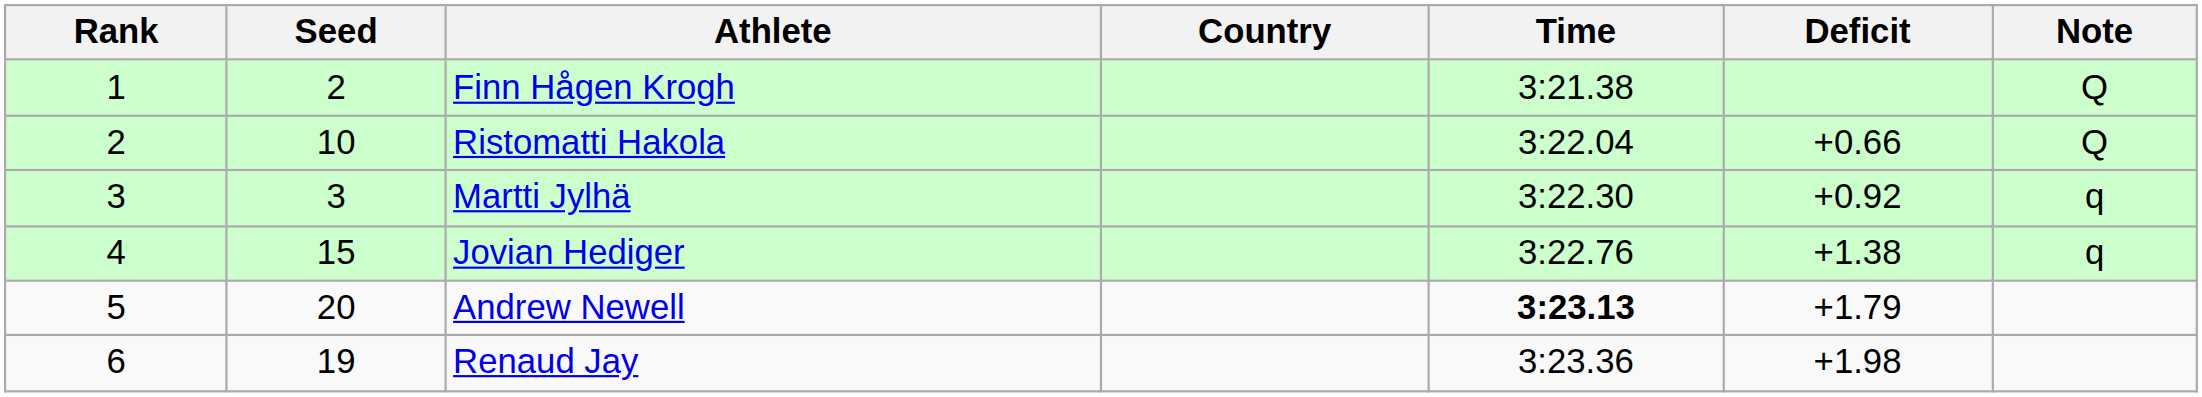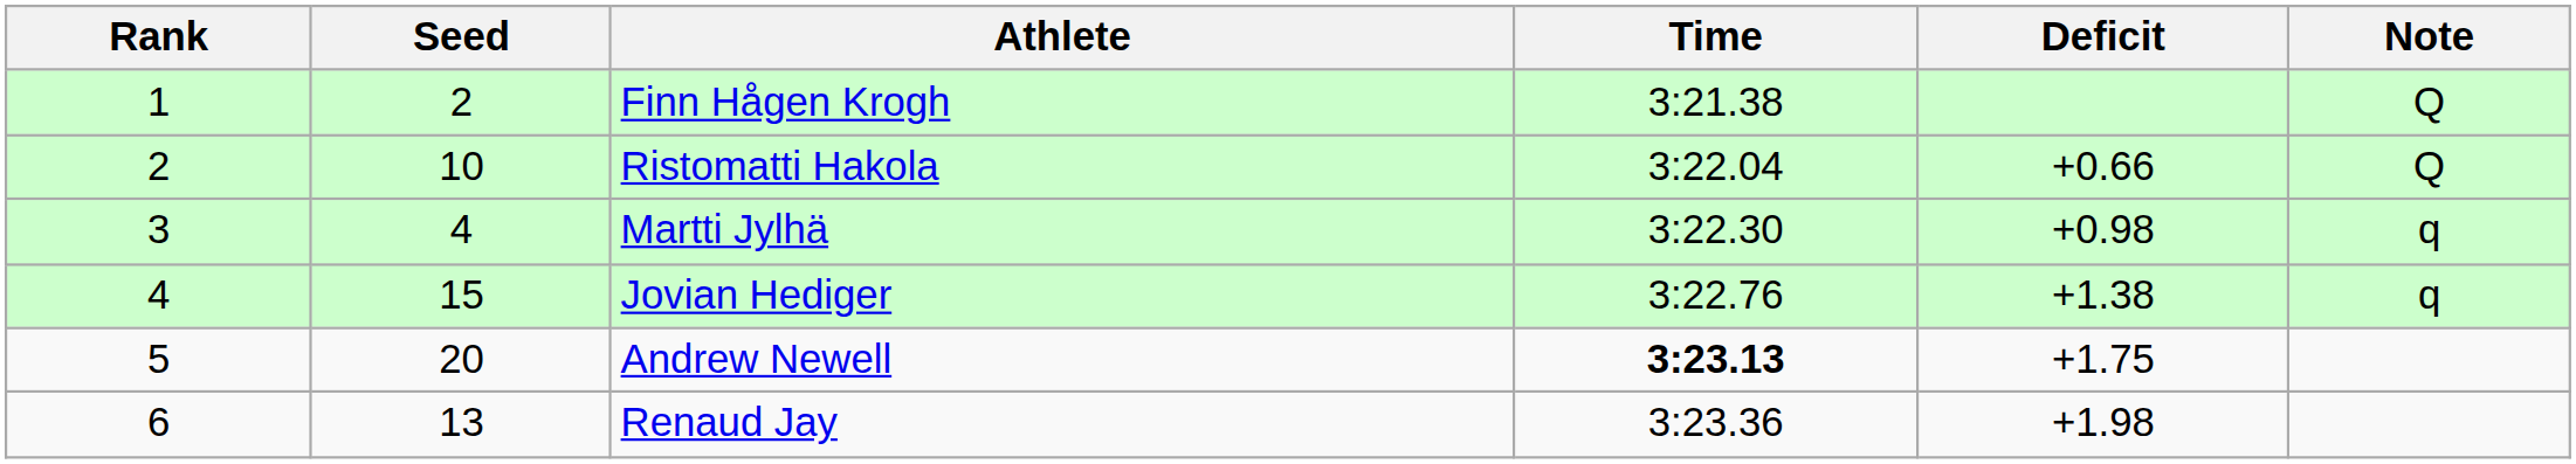- column: Country
Martti Jylhä | Seed: 3 -> 4
Martti Jylhä | Deficit: +0.92 -> +0.98
Andrew Newell | Deficit: +1.79 -> +1.75
Renaud Jay | Seed: 19 -> 13
